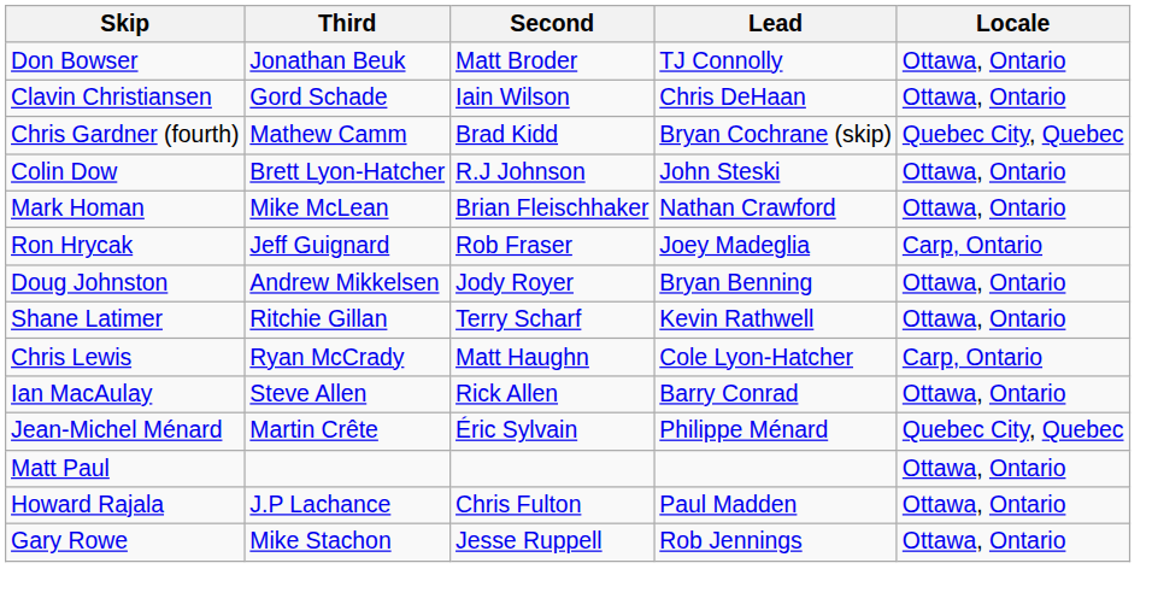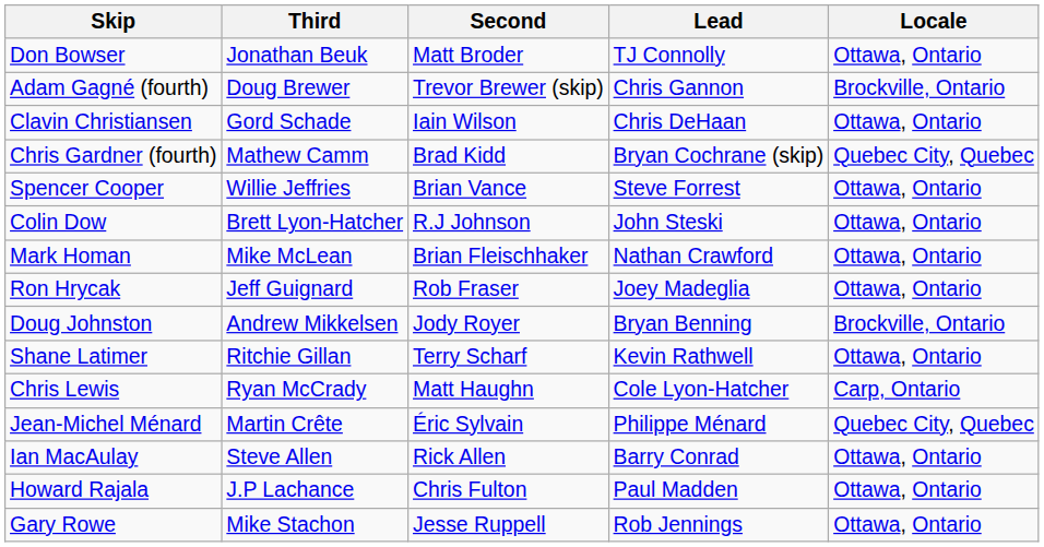+ row: Adam Gagné (fourth) | Doug Brewer | Trevor Brewer (skip) | Chris Gannon | Brockville, Ontario
+ row: Spencer Cooper | Willie Jeffries | Brian Vance | Steve Forrest | Ottawa, Ontario
Ron Hrycak | Locale: Carp, Ontario -> Ottawa, Ontario
Doug Johnston | Locale: Ottawa, Ontario -> Brockville, Ontario
rows swapped: Ian MacAulay <-> Jean-Michel Ménard
- row: Matt Paul | Ottawa, Ontario
